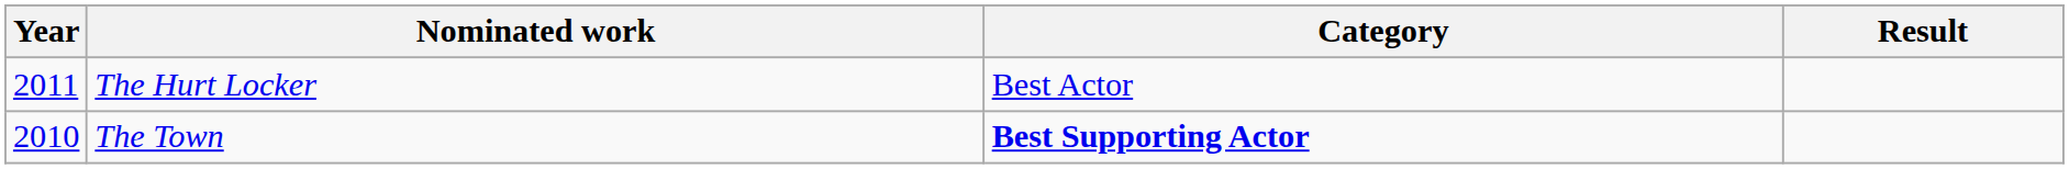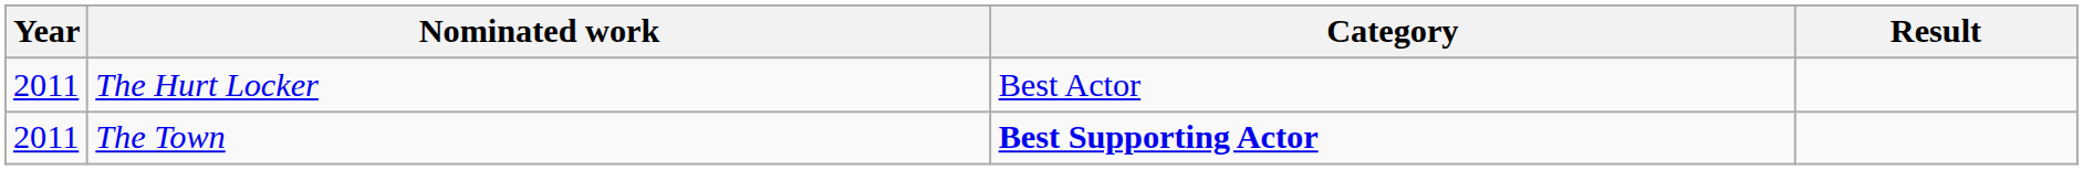The Town | Year: 2010 -> 2011
